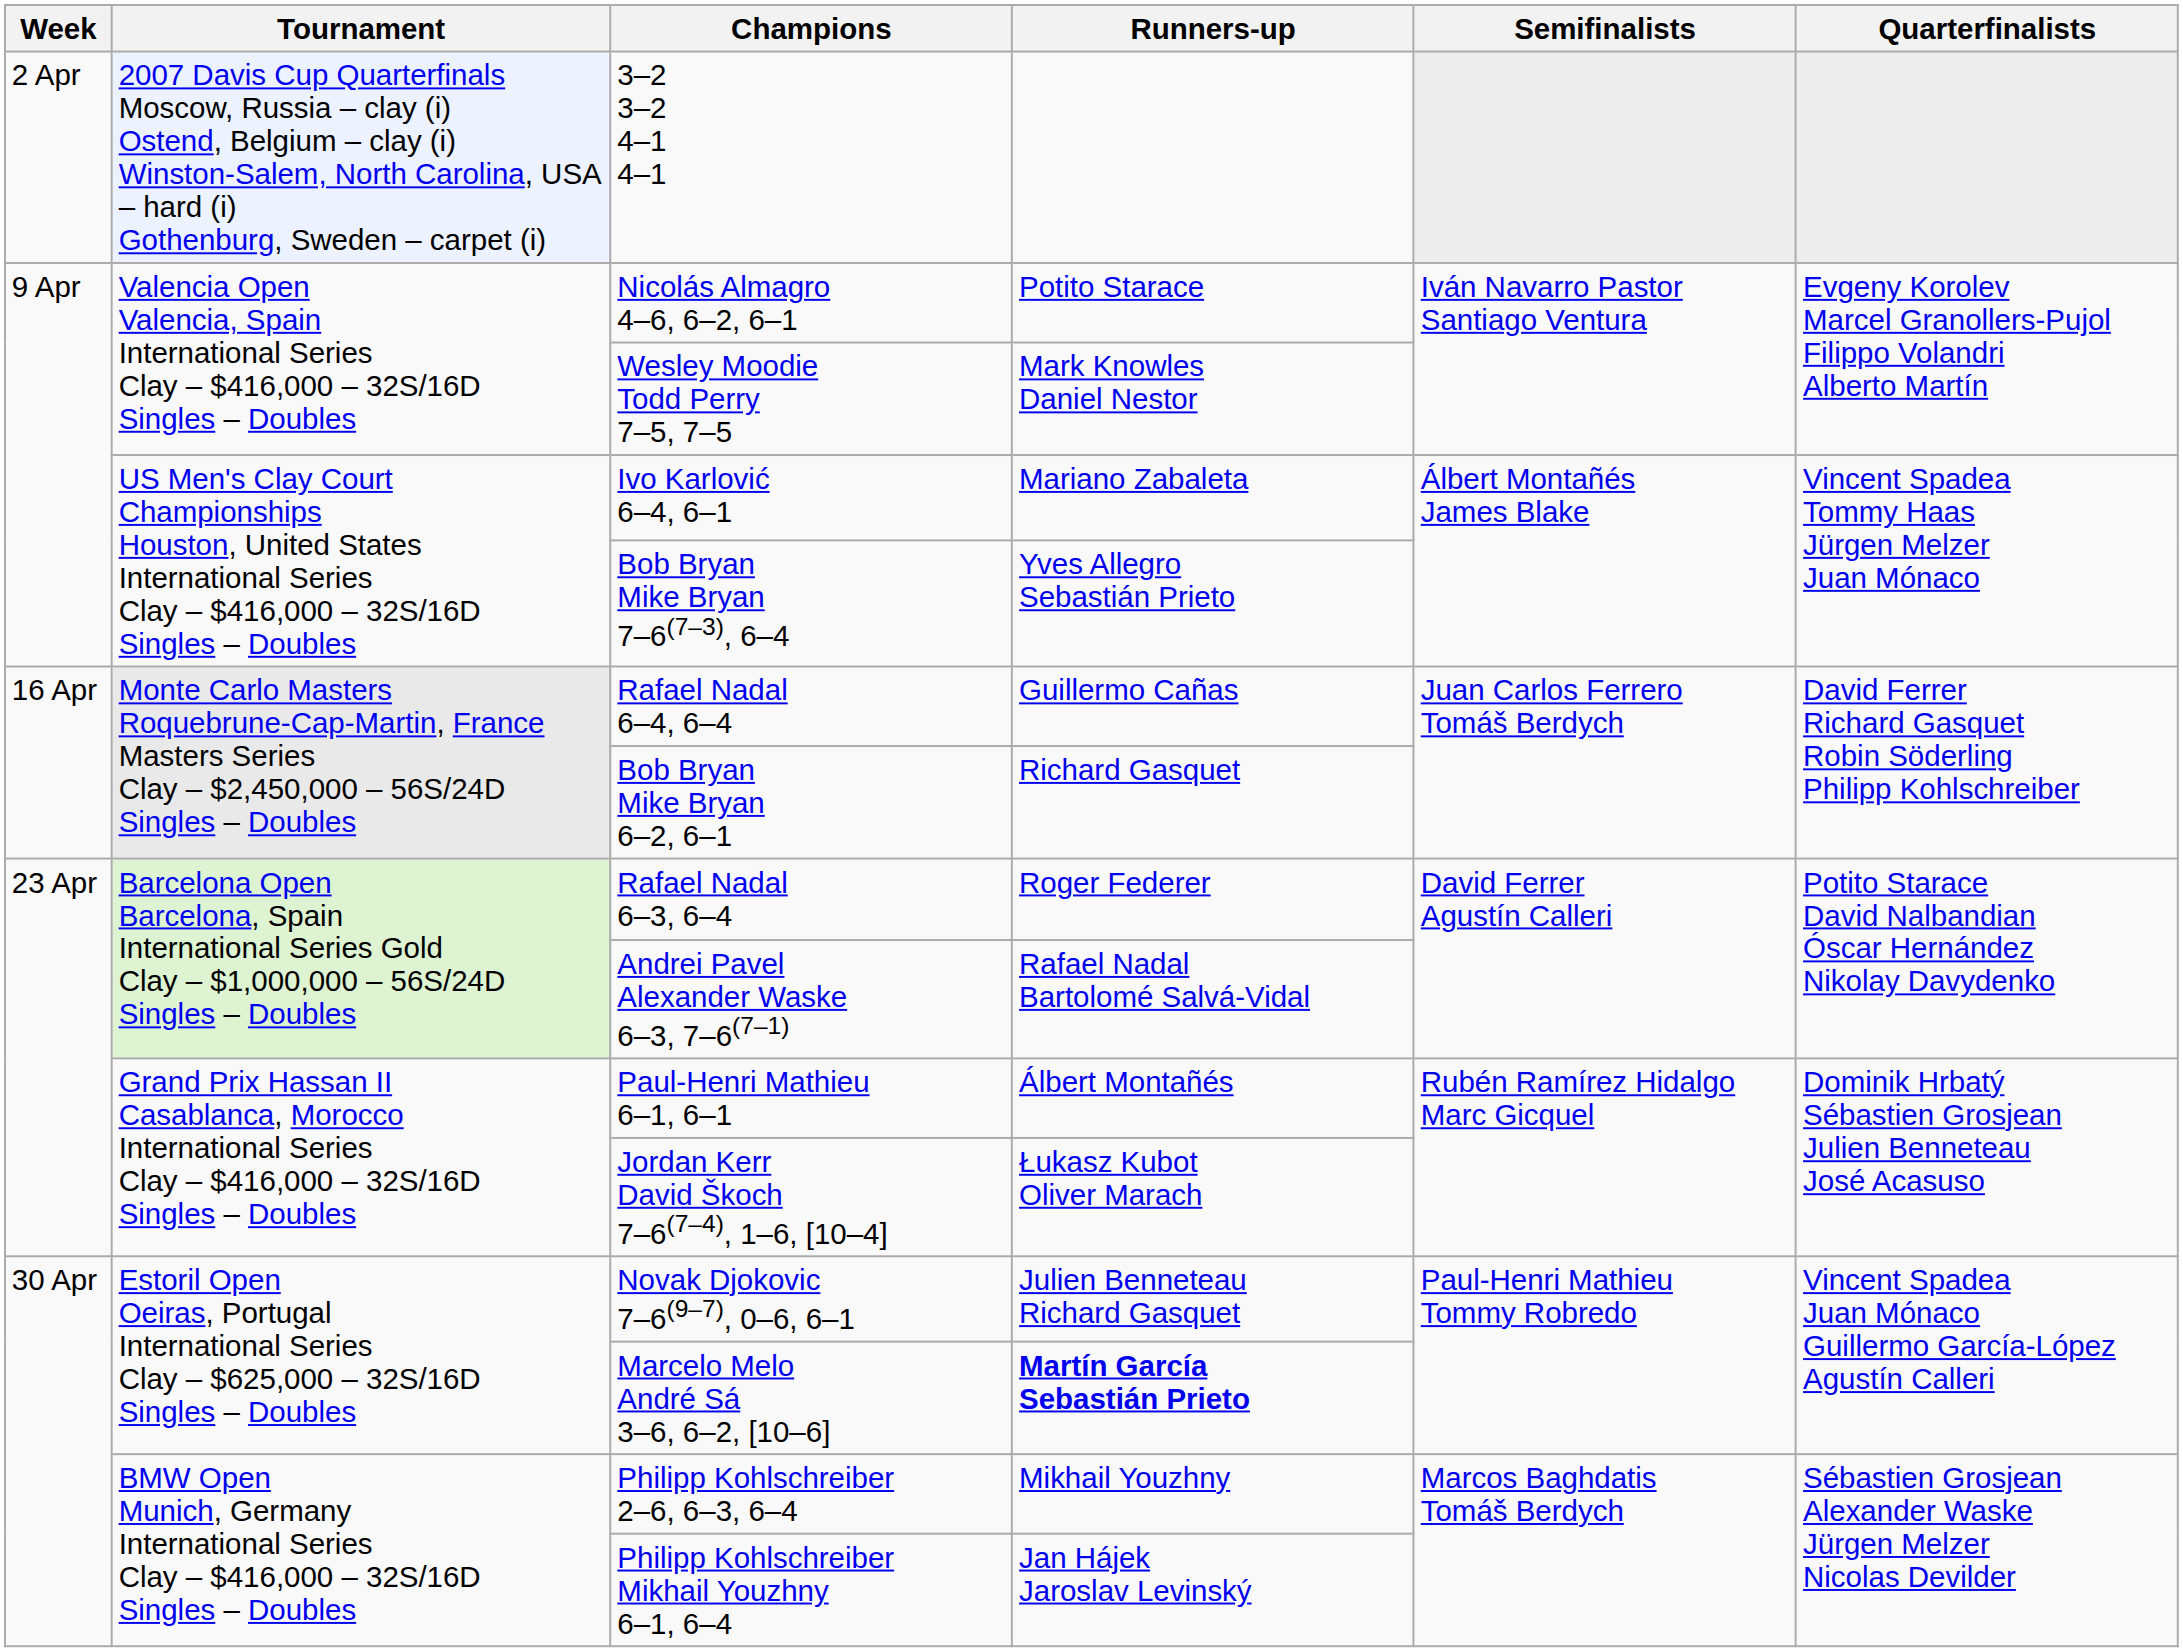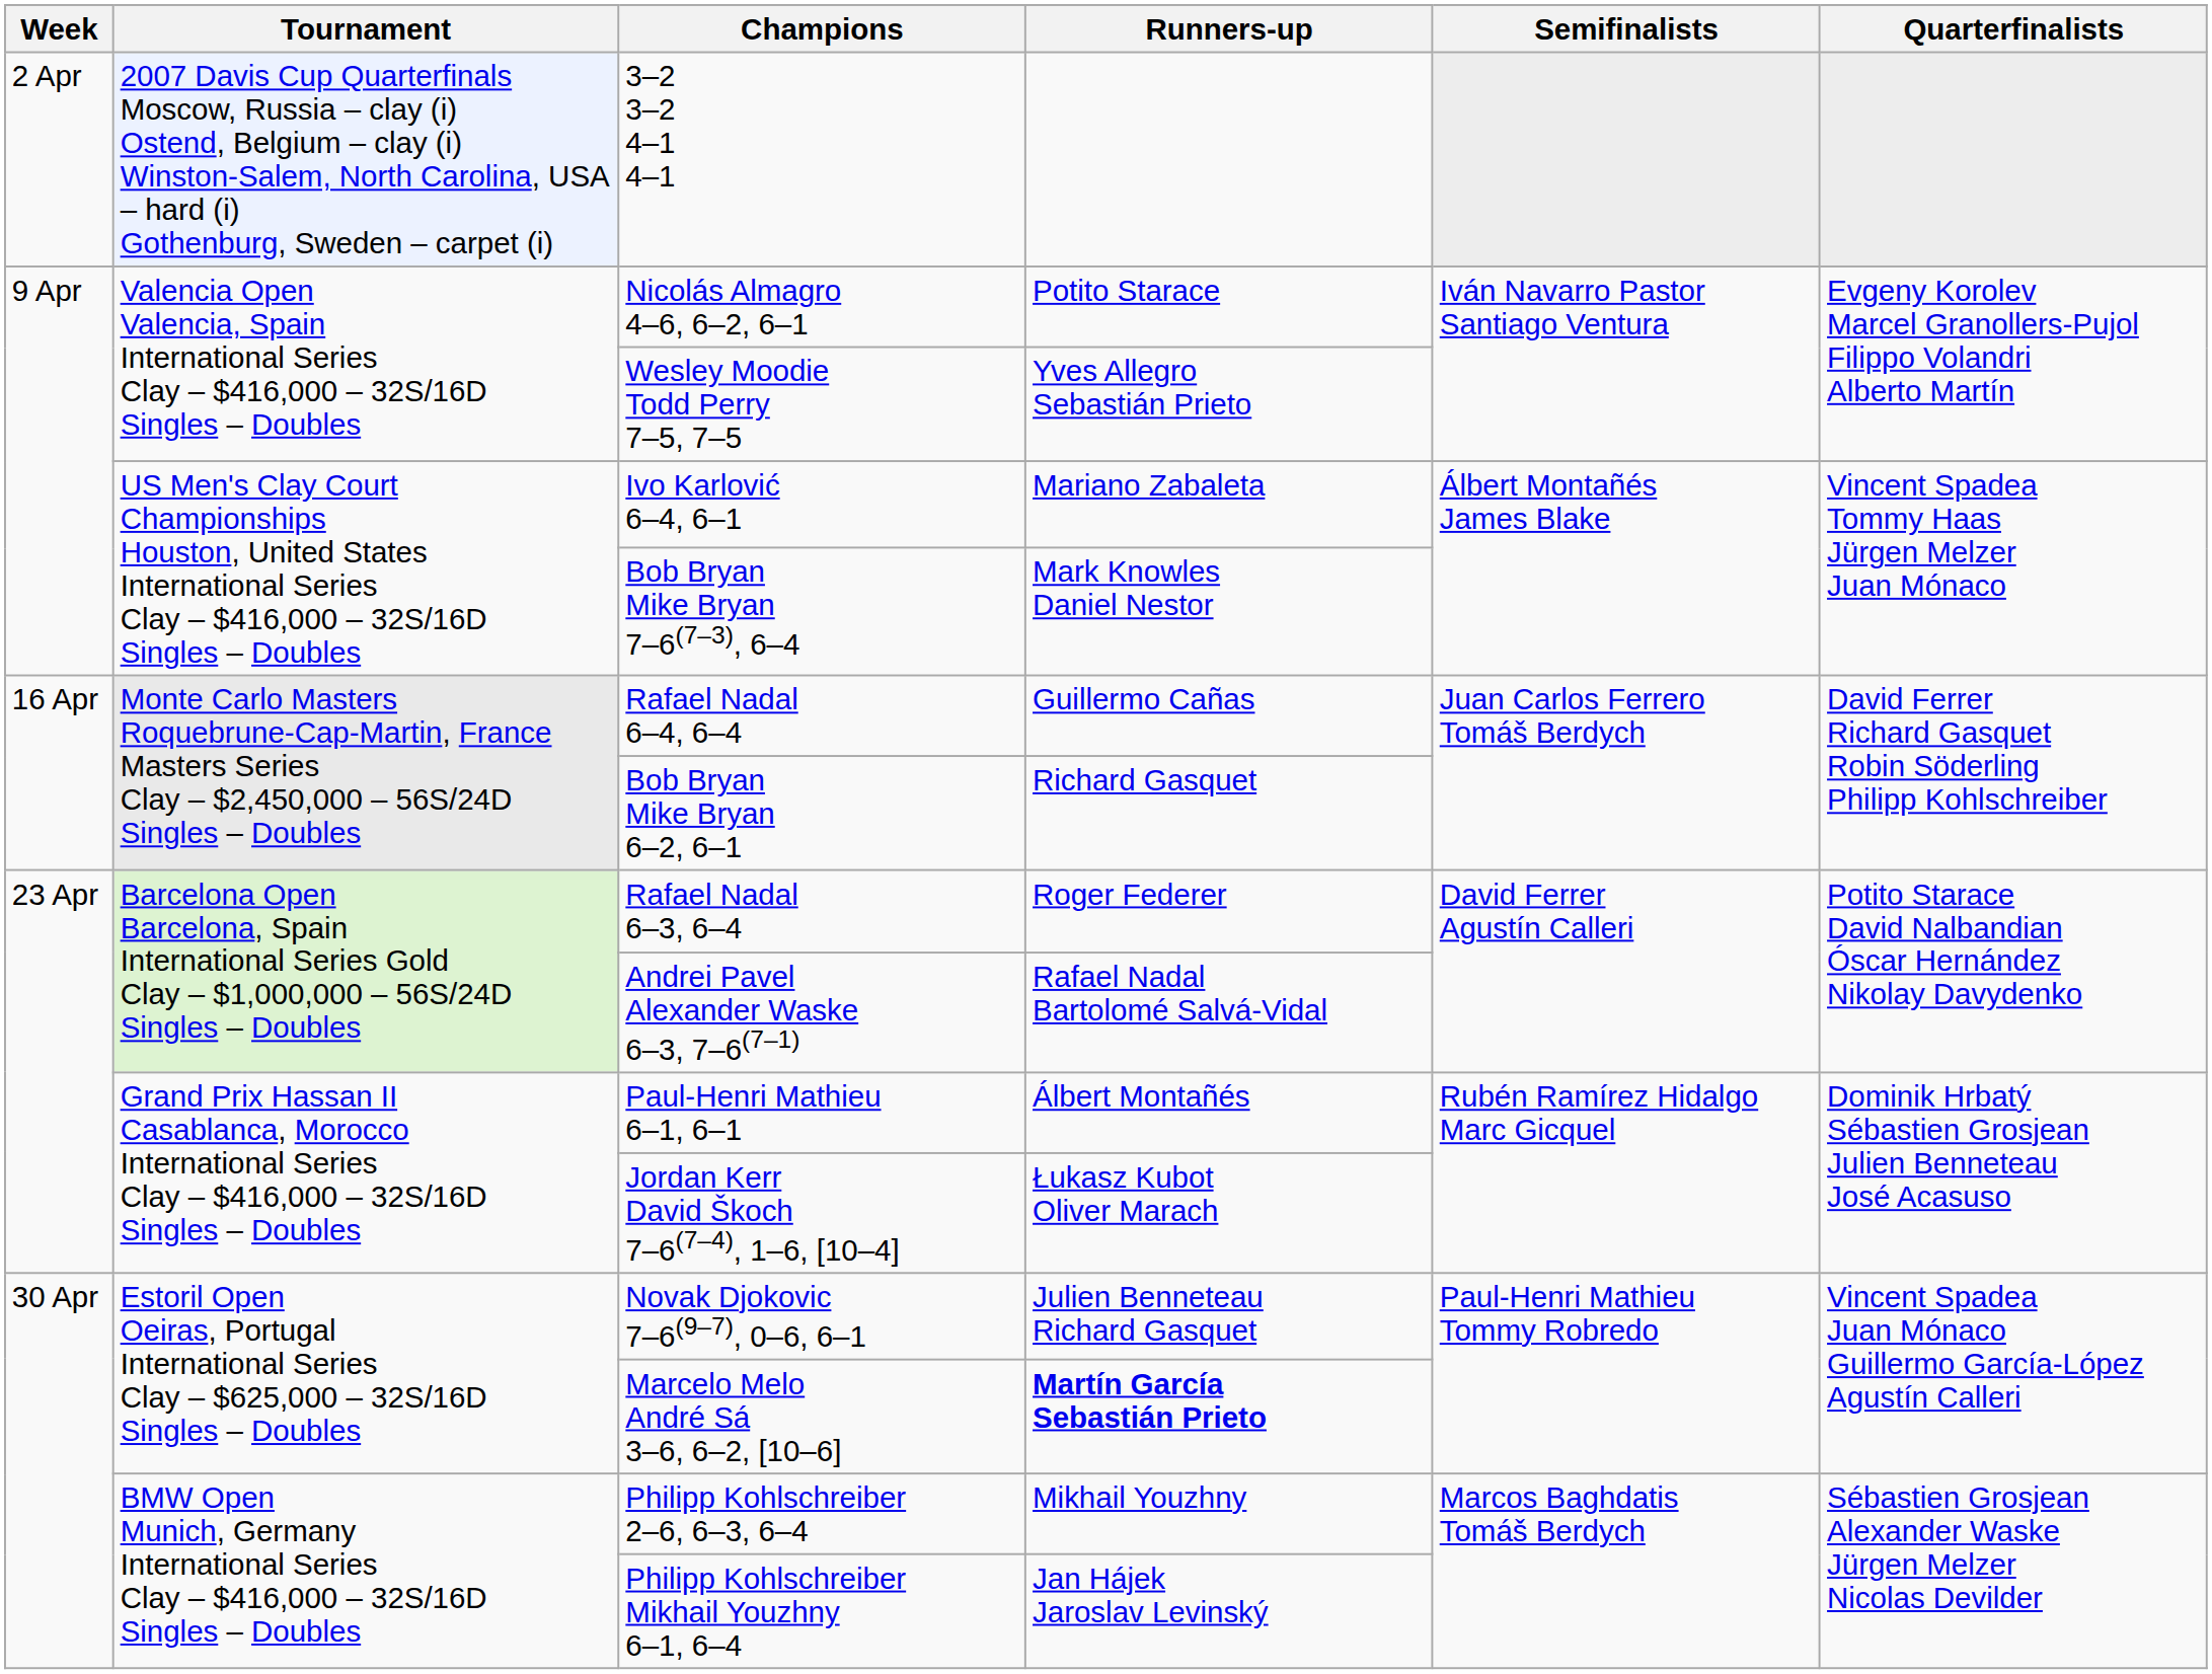Wesley Moodie Todd Perry 7–5, 7–5 | Runners-up: Mark Knowles Daniel Nestor -> Yves Allegro Sebastián Prieto
Bob Bryan Mike Bryan 7–6(7–3), 6–4 | Runners-up: Yves Allegro Sebastián Prieto -> Mark Knowles Daniel Nestor
